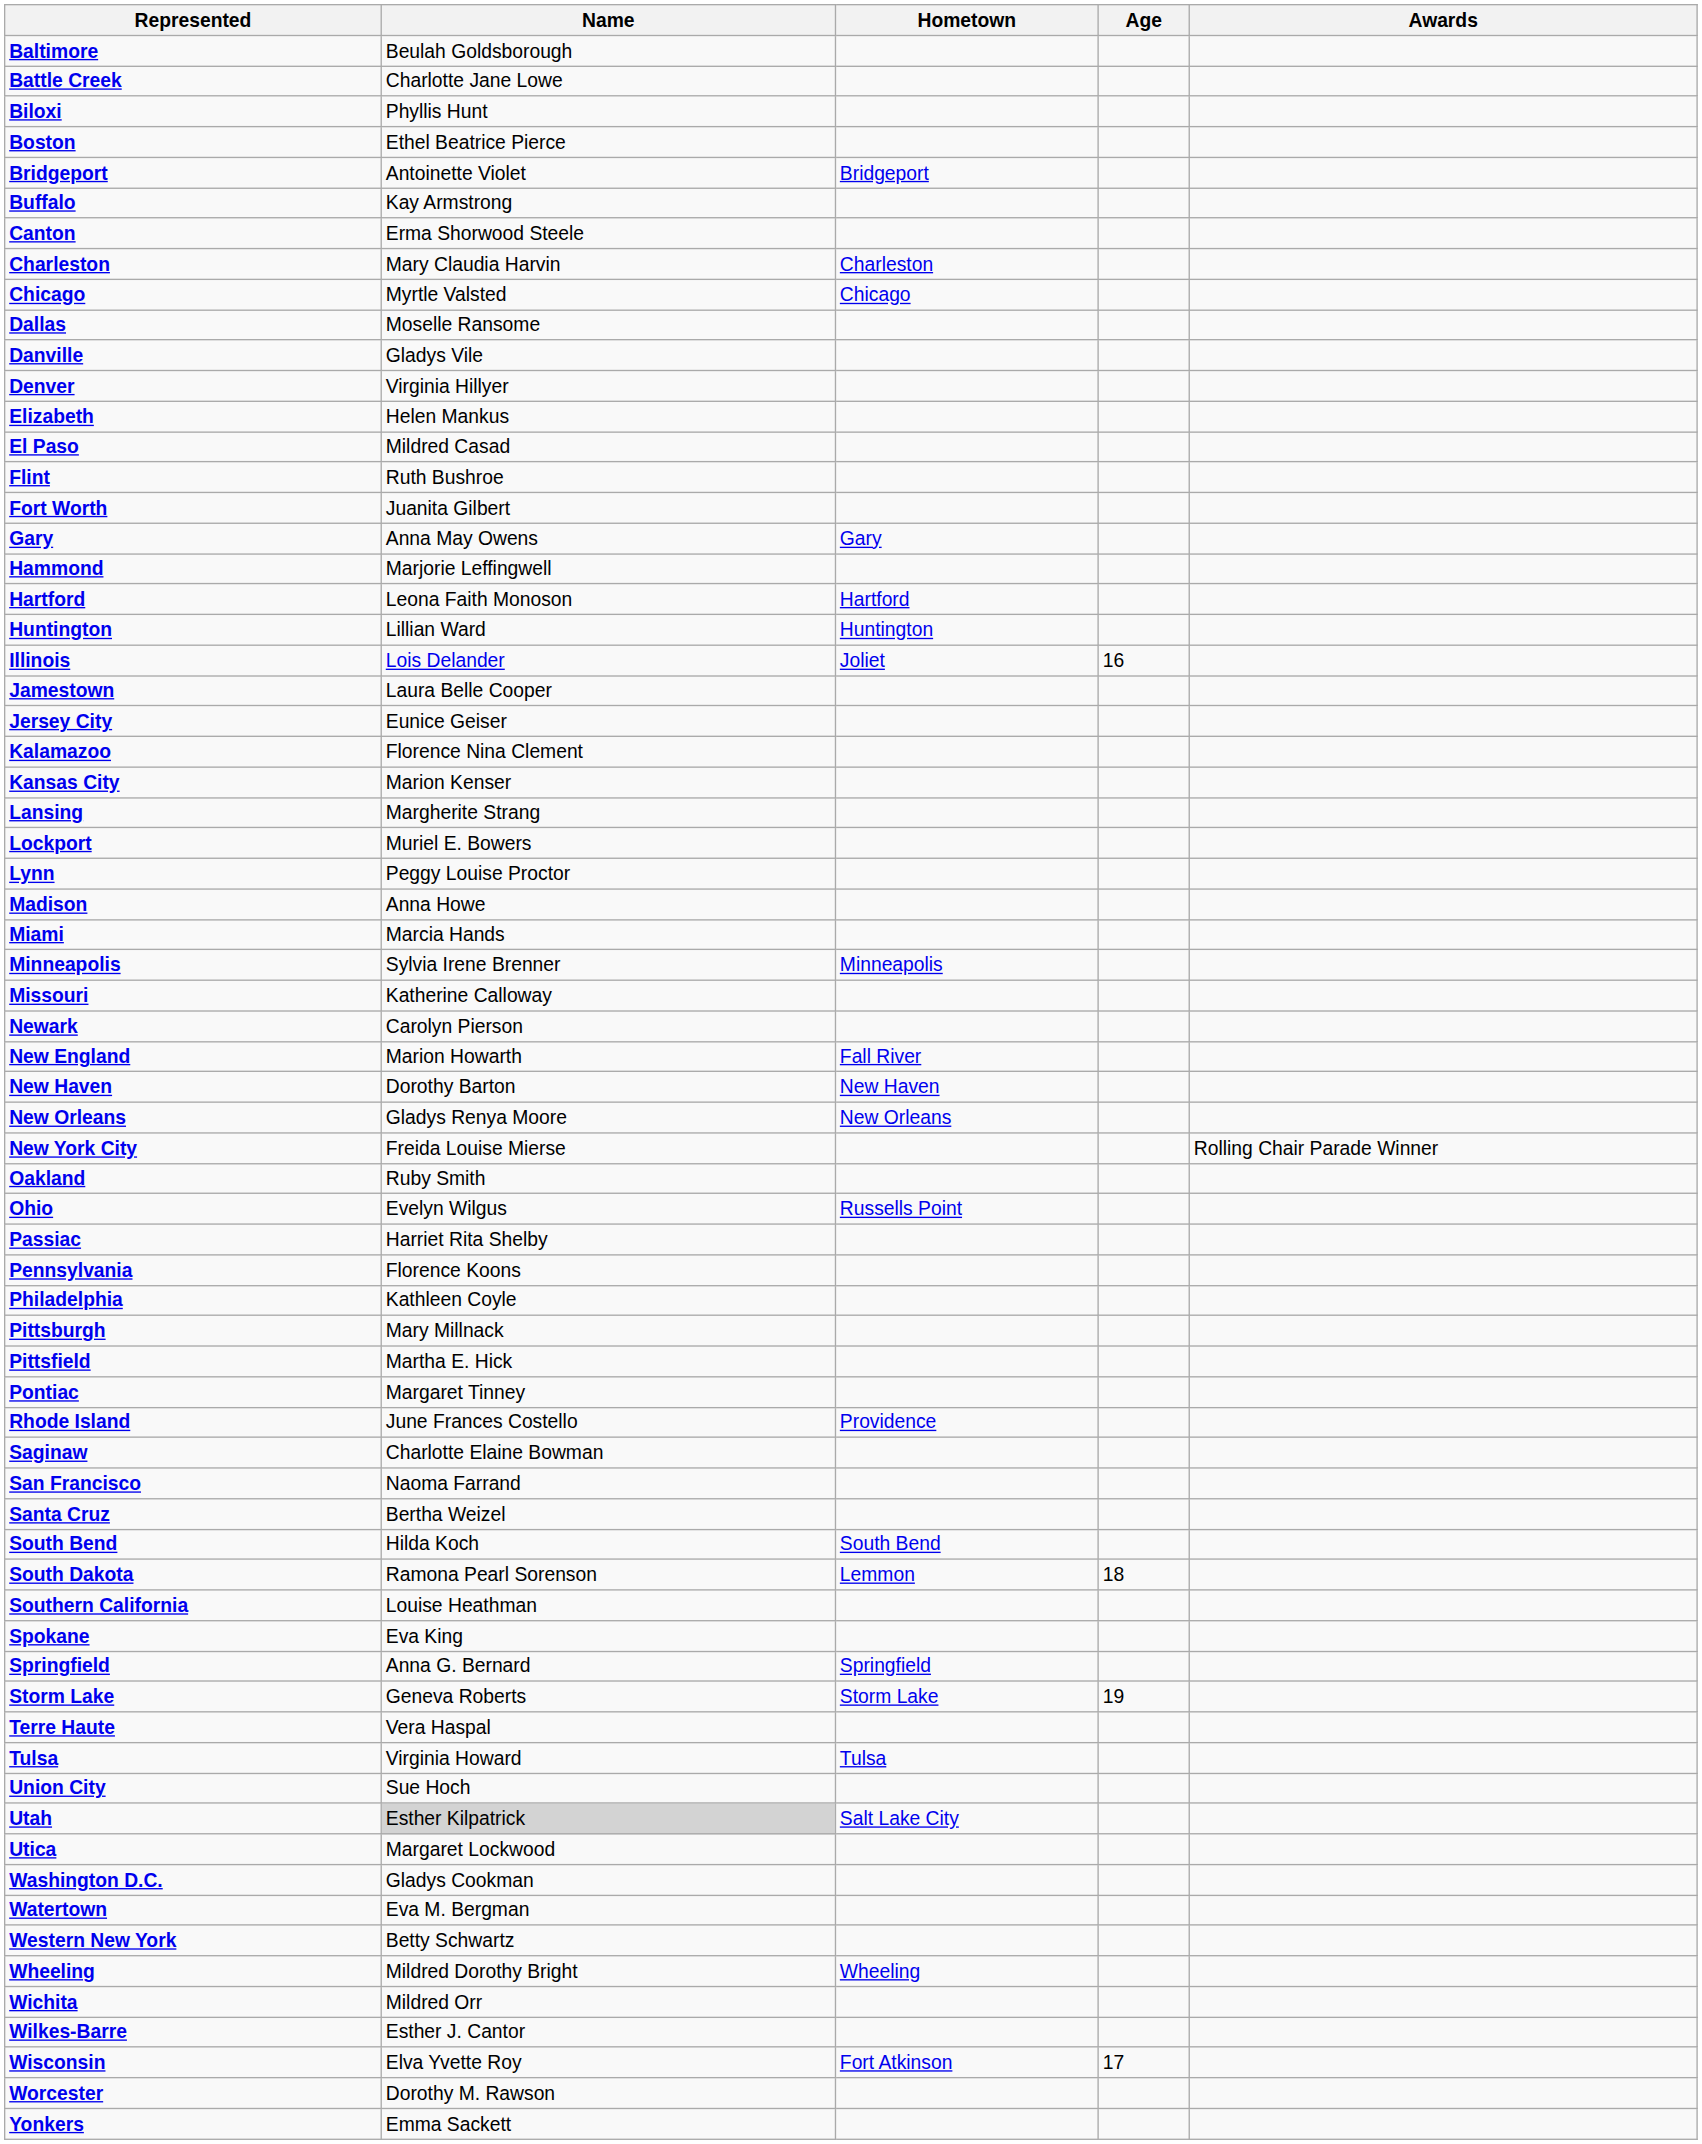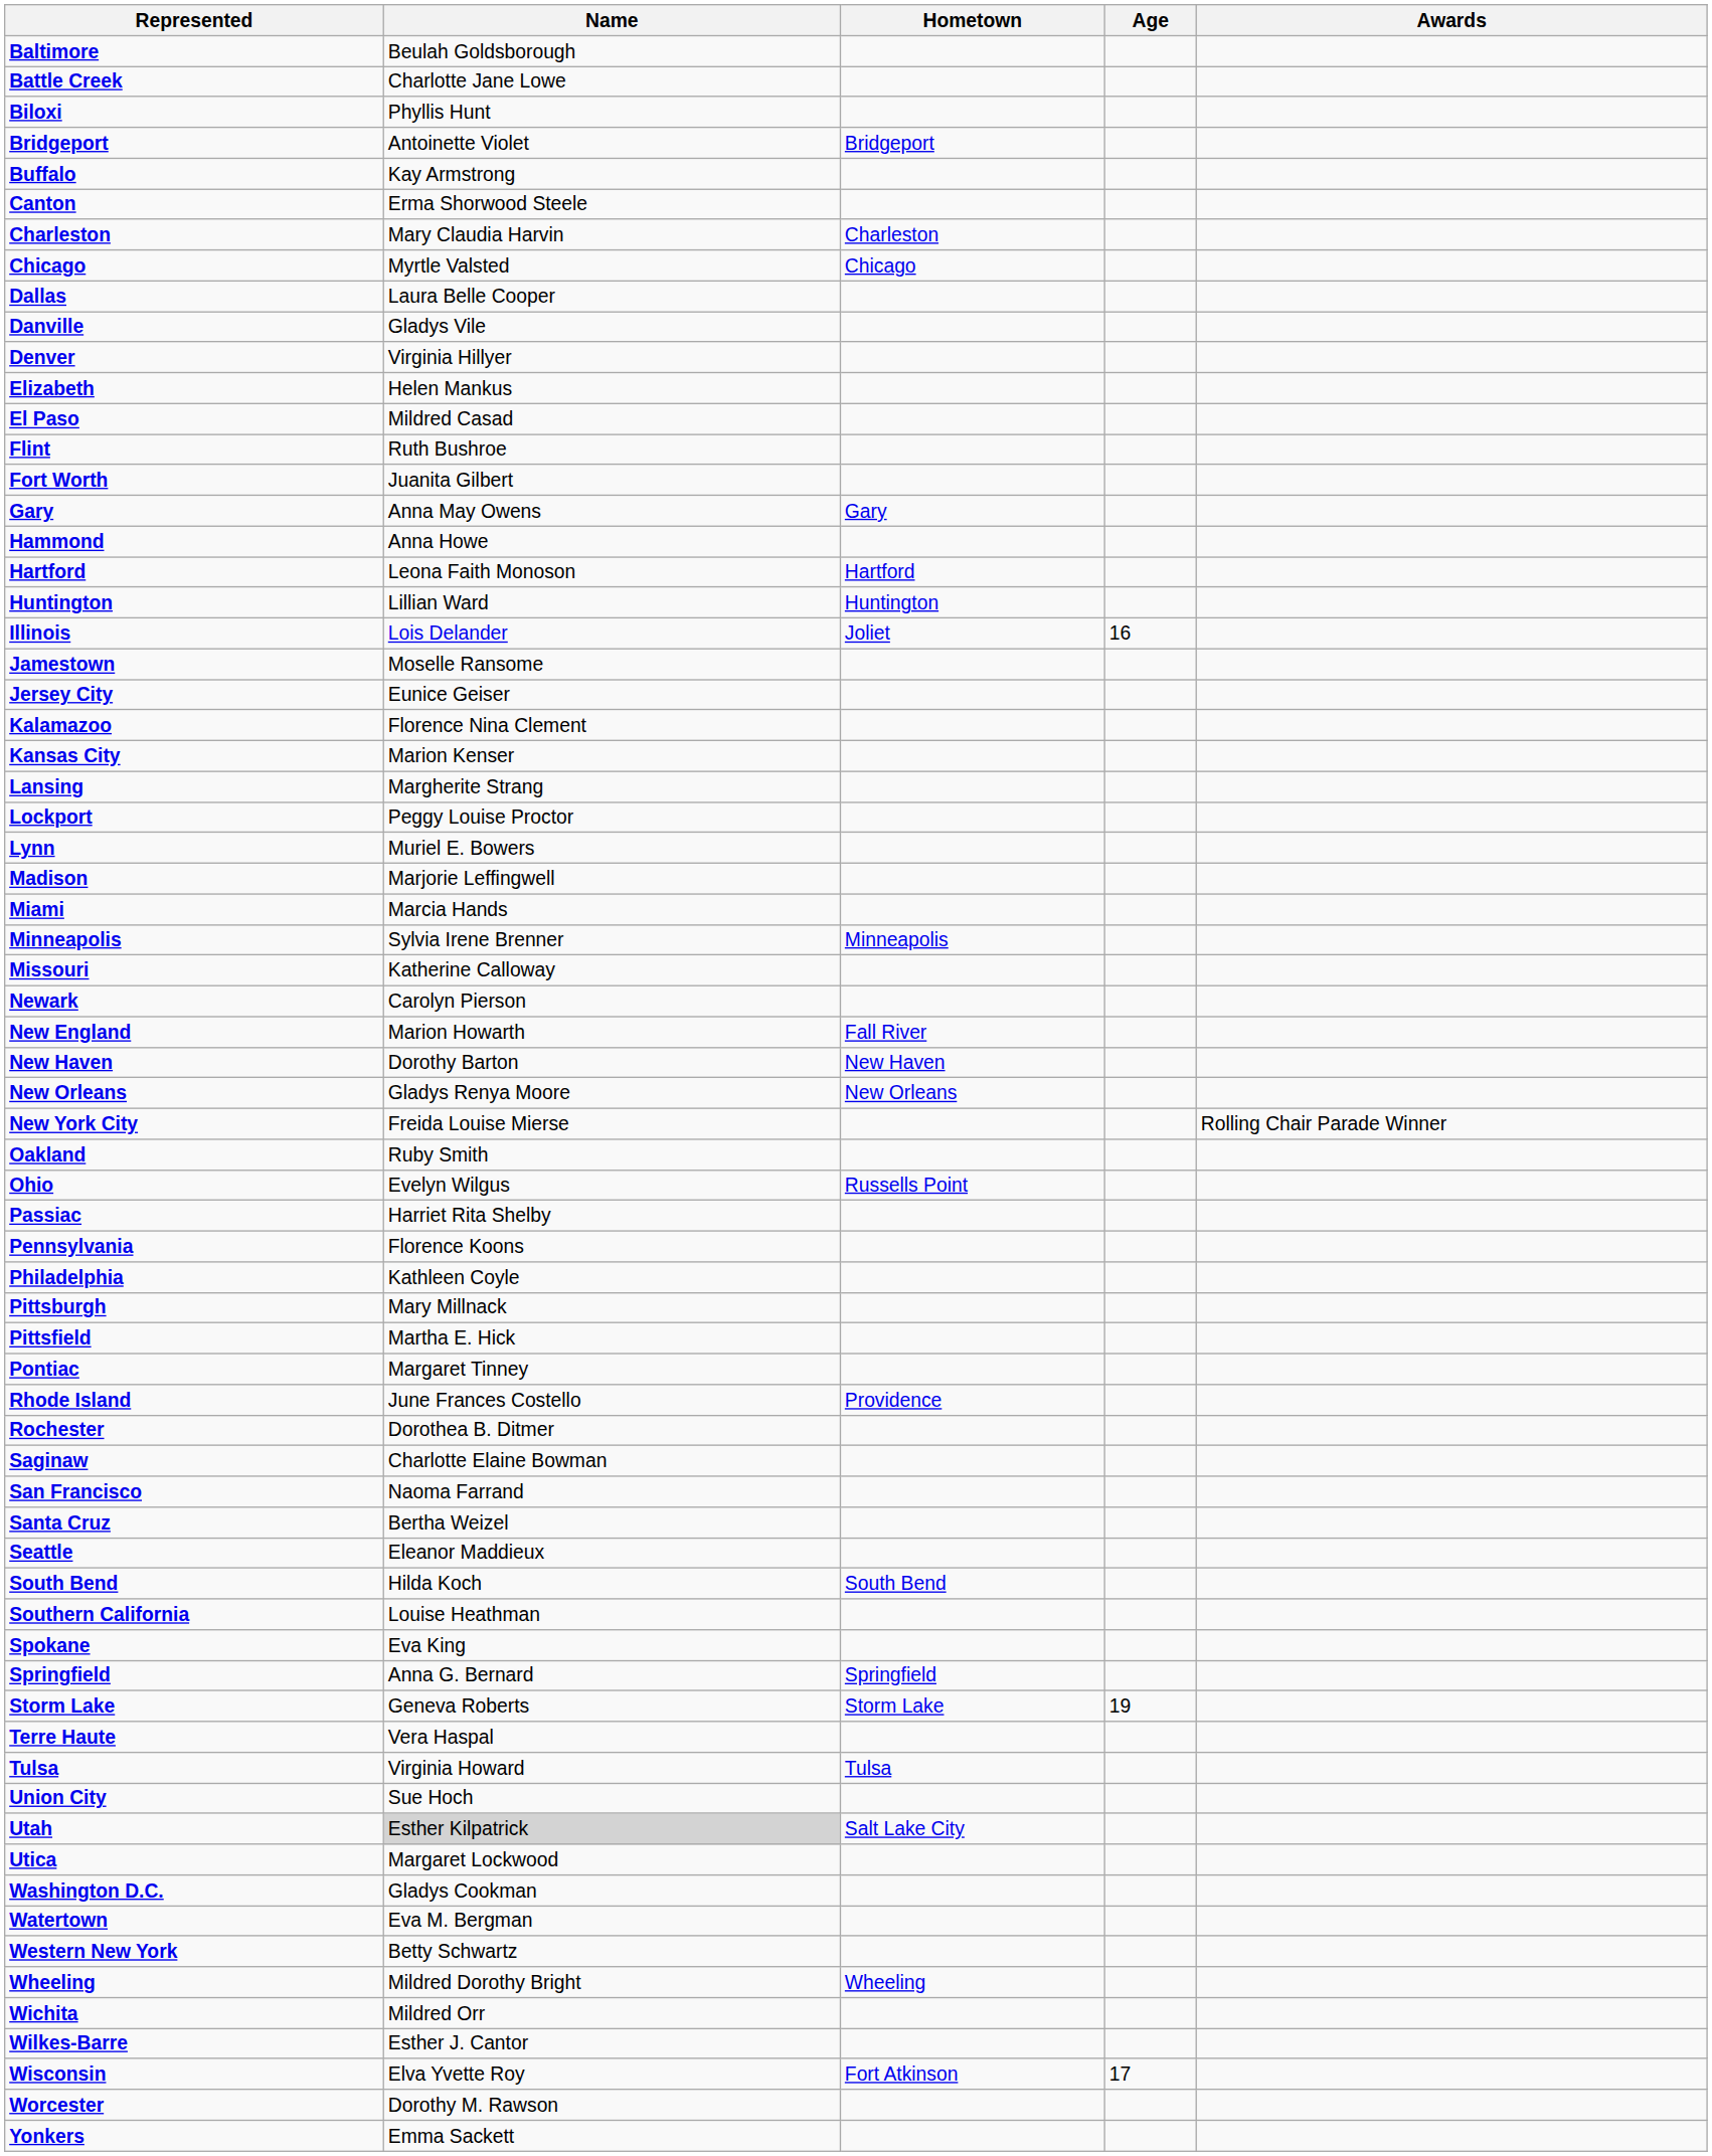- row: Boston | Ethel Beatrice Pierce
Dallas | Name: Moselle Ransome -> Laura Belle Cooper
Hammond | Name: Marjorie Leffingwell -> Anna Howe
Jamestown | Name: Laura Belle Cooper -> Moselle Ransome
Lockport | Name: Muriel E. Bowers -> Peggy Louise Proctor
Lynn | Name: Peggy Louise Proctor -> Muriel E. Bowers
Madison | Name: Anna Howe -> Marjorie Leffingwell
+ row: Rochester | Dorothea B. Ditmer
+ row: Seattle | Eleanor Maddieux
- row: South Dakota | Ramona Pearl Sorenson | Lemmon | 18
